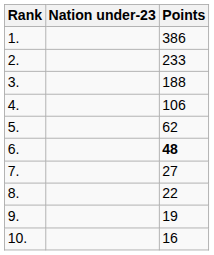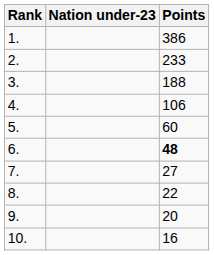5. | Points: 62 -> 60
9. | Points: 19 -> 20
